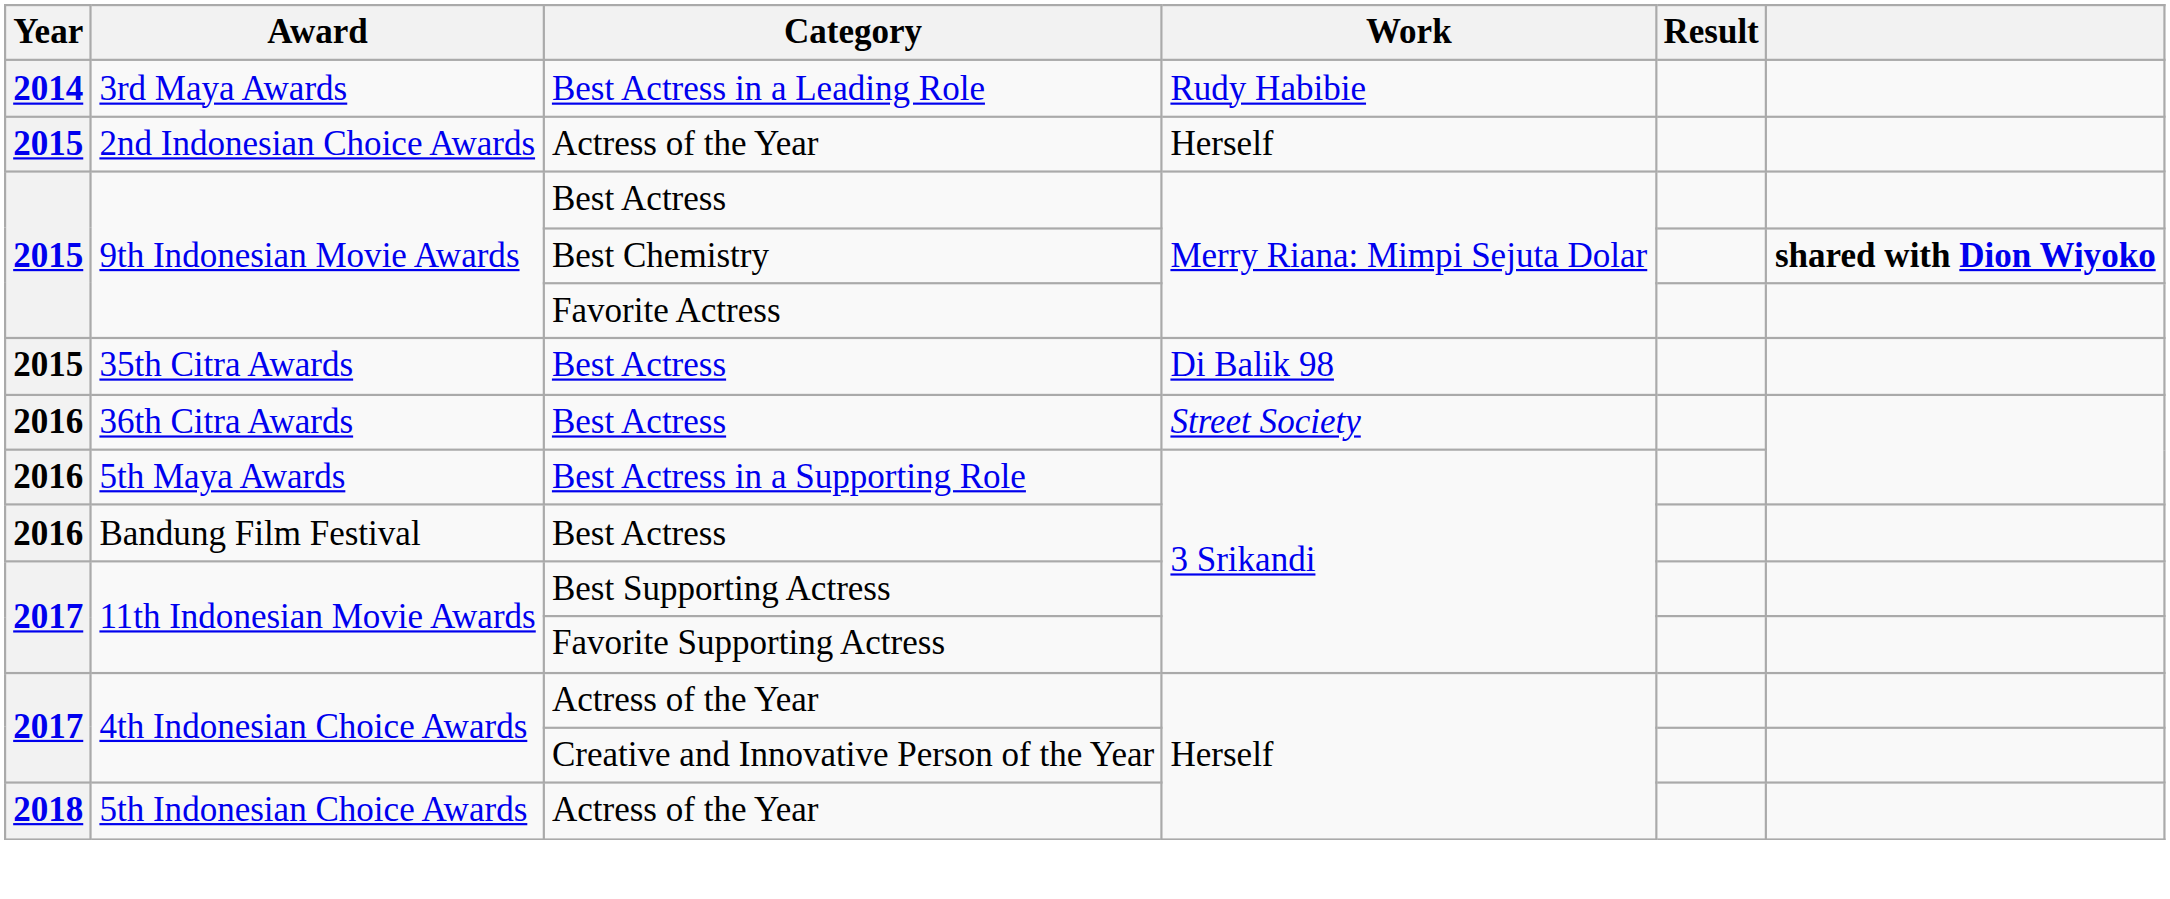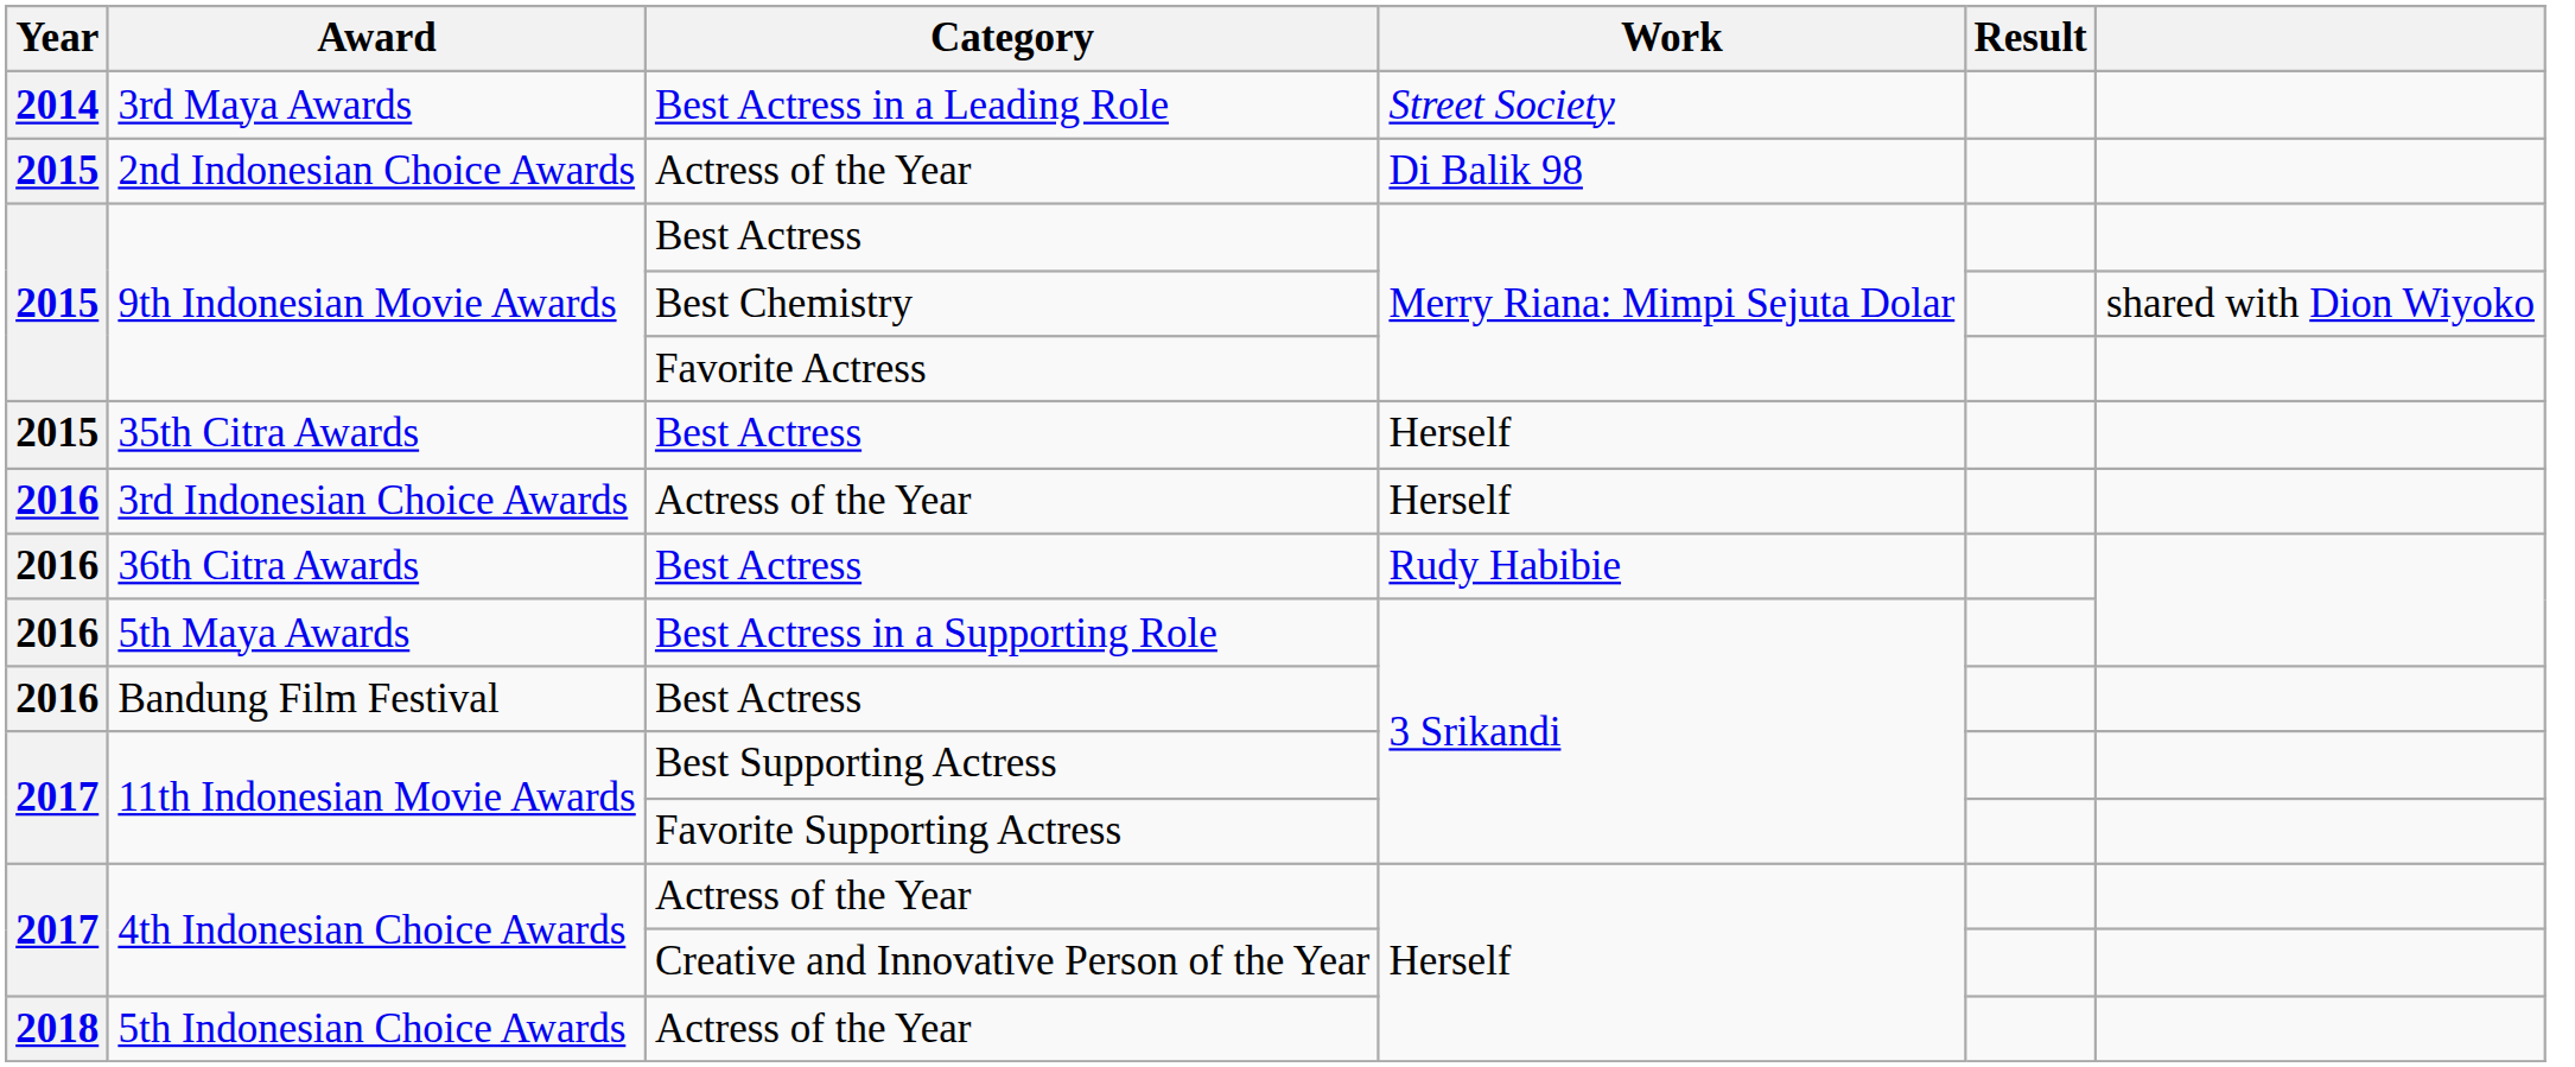3rd Maya Awards | Work: Rudy Habibie -> Street Society
2nd Indonesian Choice Awards | Work: Herself -> Di Balik 98
9th Indonesian Movie Awards / Best Chemistry | column 6: bold -> normal
35th Citra Awards | Work: Di Balik 98 -> Herself
+ row: 2016 | 3rd Indonesian Choice Awards | Actress of the Year | Herself
36th Citra Awards | Work: Street Society -> Rudy Habibie
